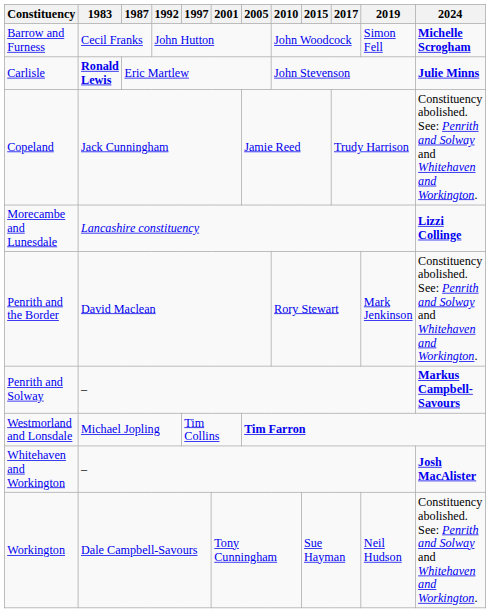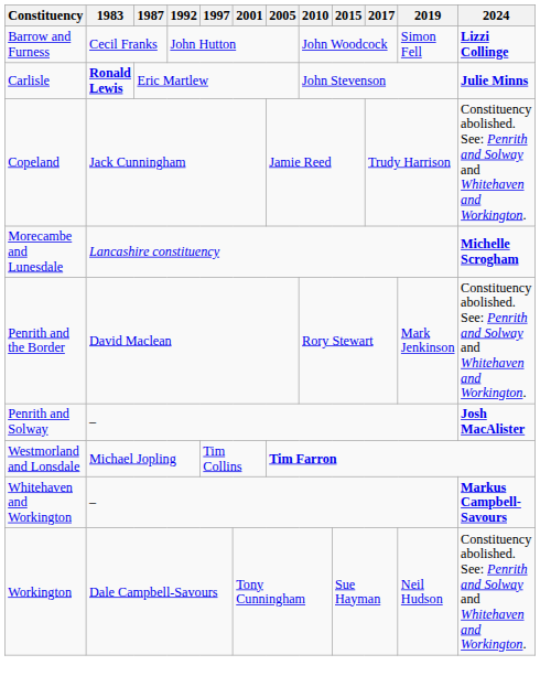Barrow and Furness | 2024: Michelle Scrogham -> Lizzi Collinge
Morecambe and Lunesdale | 2024: Lizzi Collinge -> Michelle Scrogham
Penrith and Solway | 2024: Markus Campbell-Savours -> Josh MacAlister
Whitehaven and Workington | 2024: Josh MacAlister -> Markus Campbell-Savours
